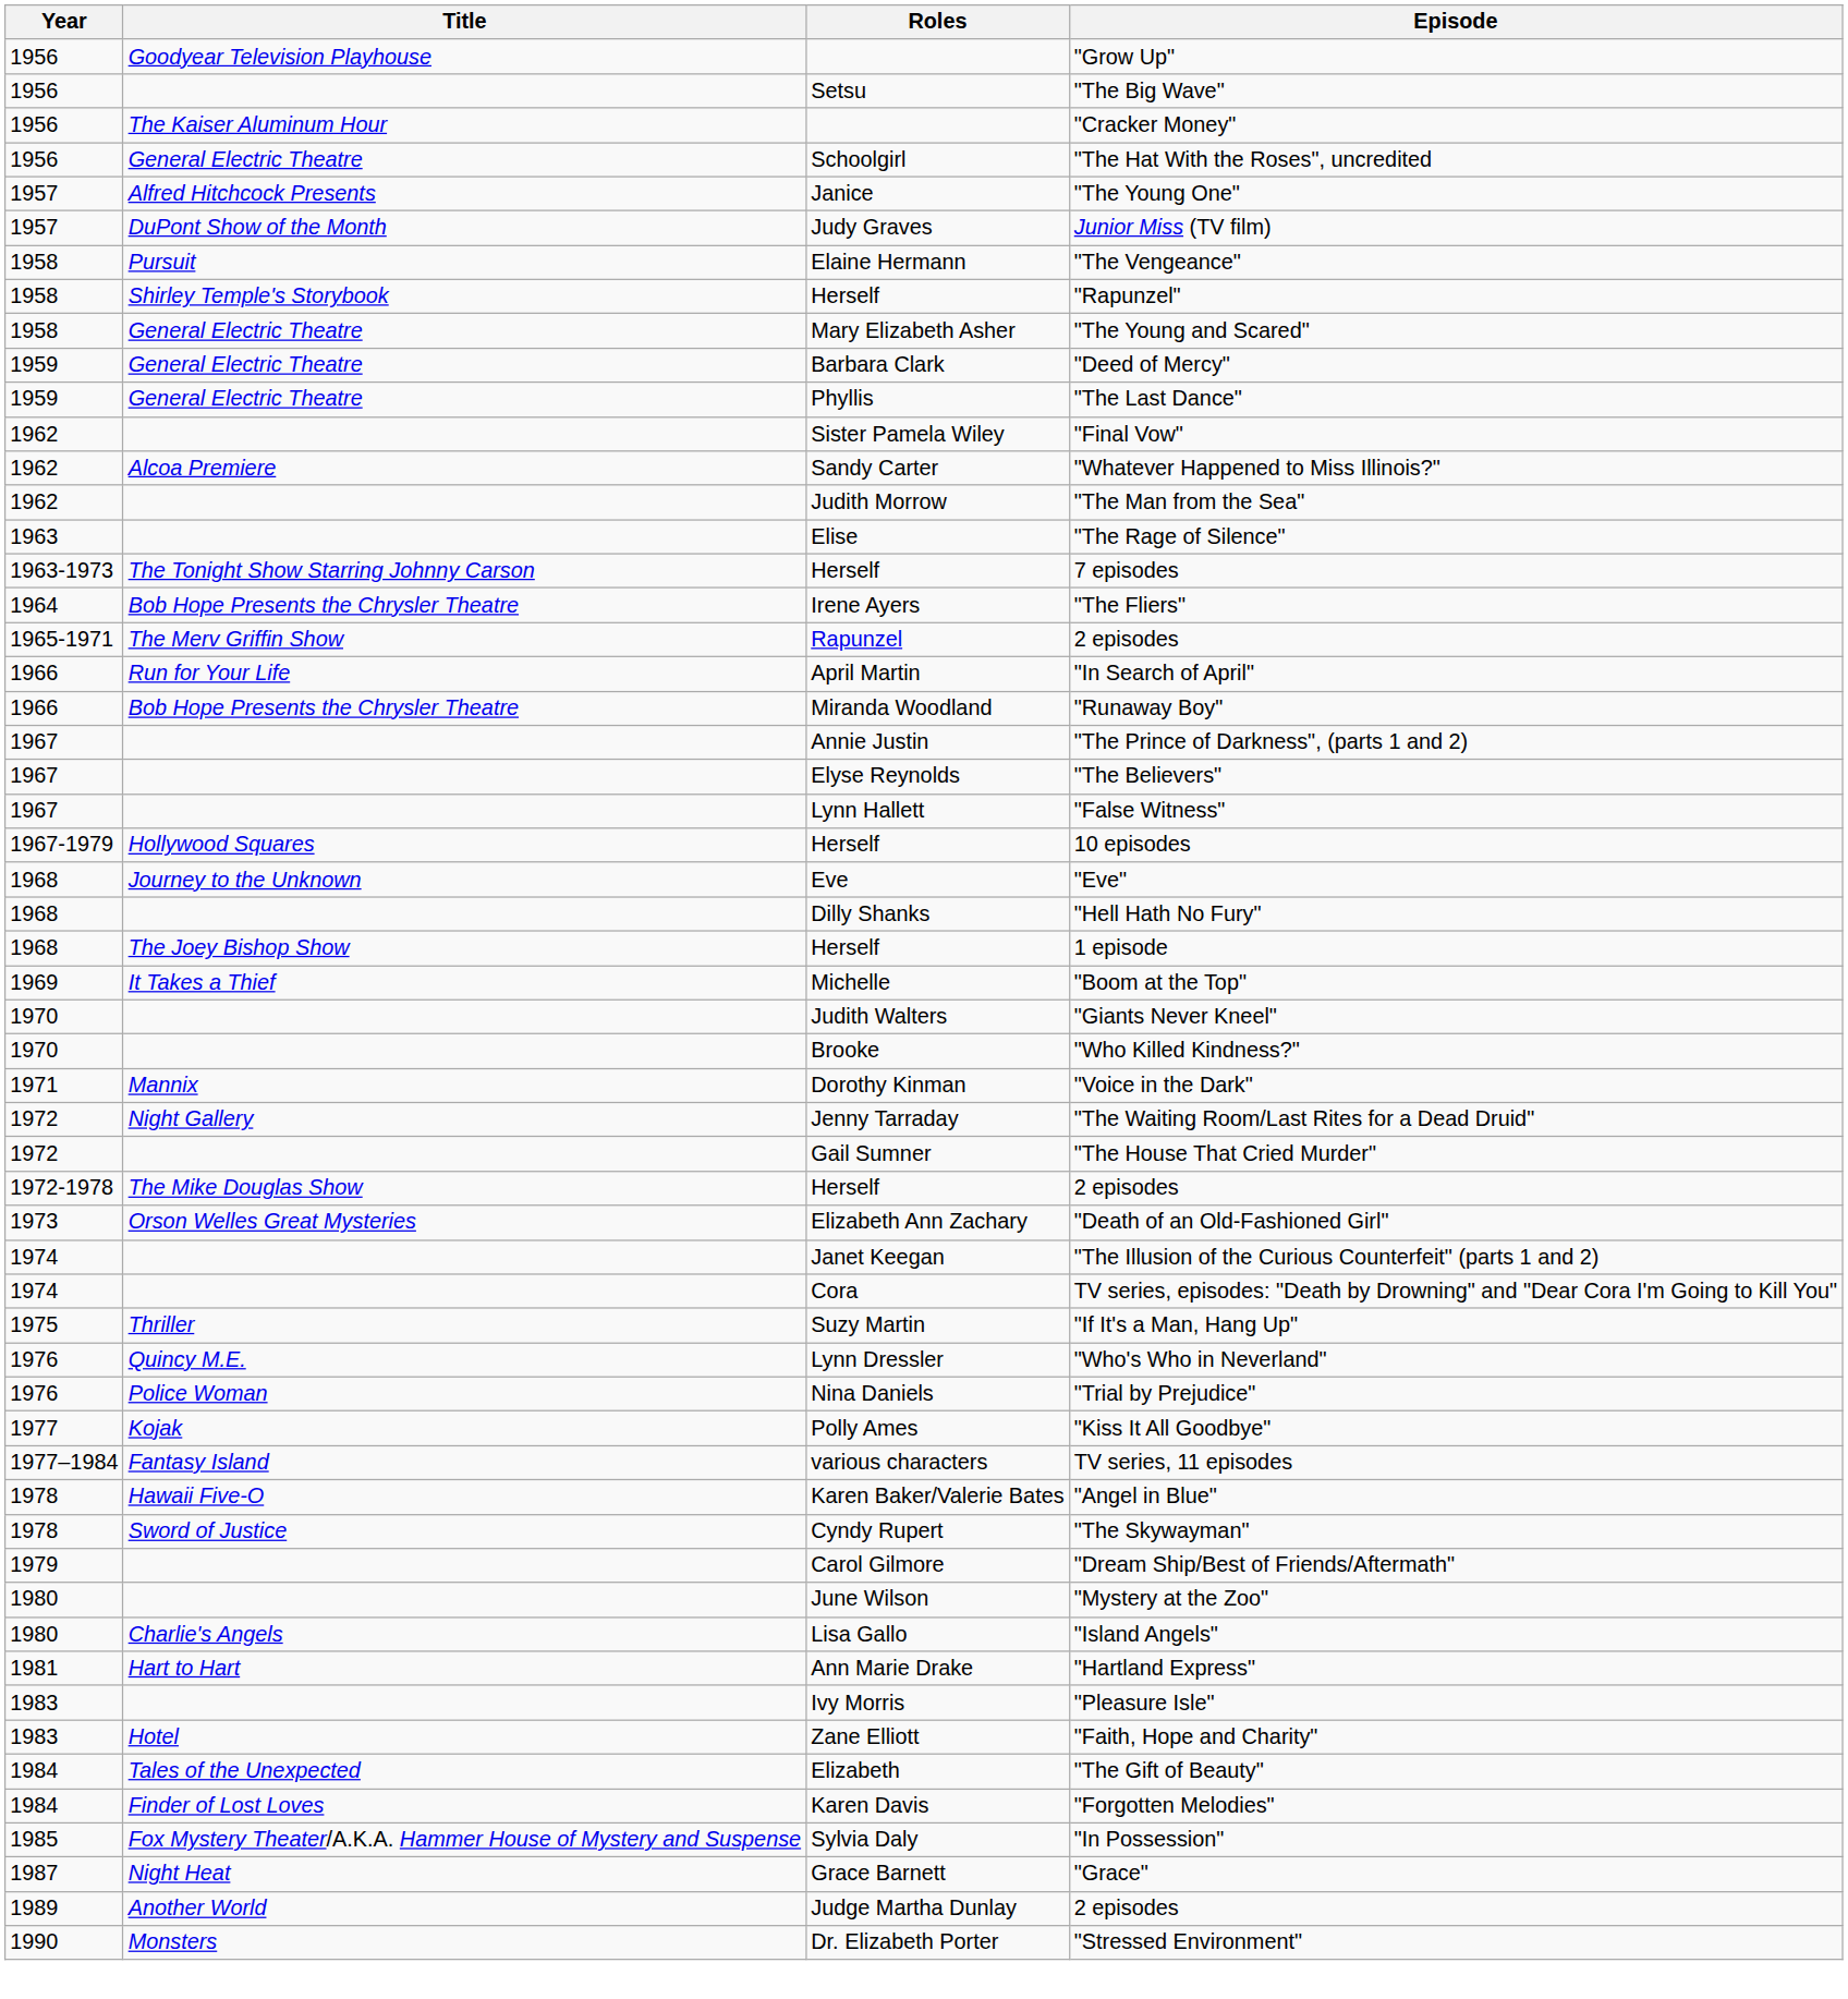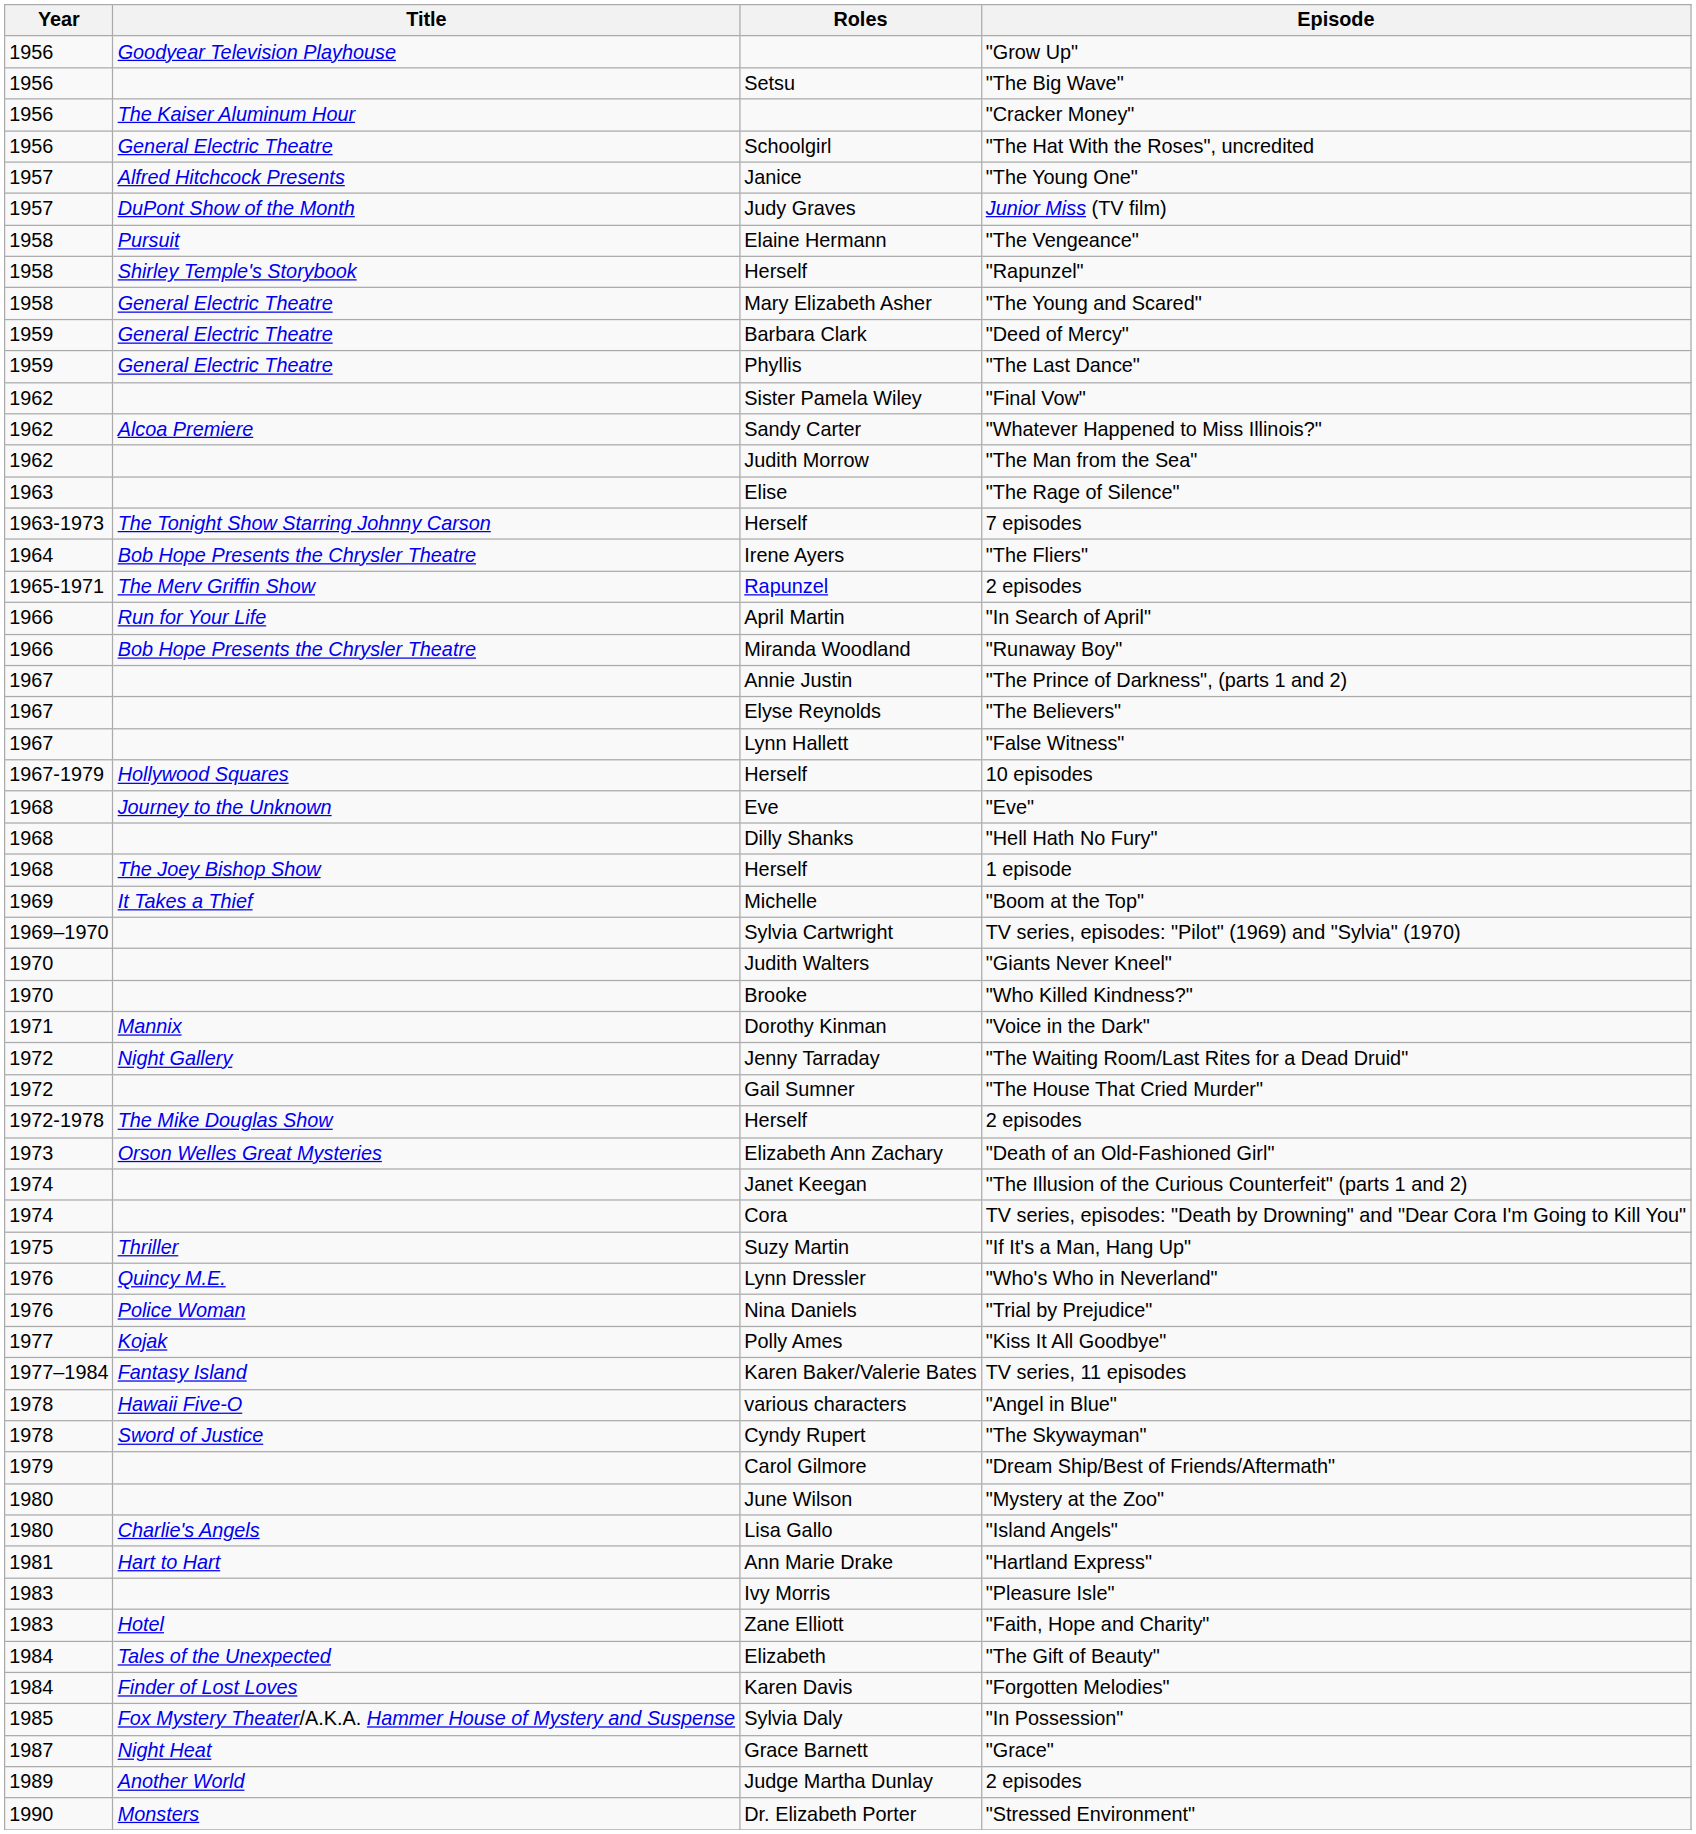+ row: 1969–1970 | Sylvia Cartwright | TV series, episodes: "Pilot" (1969) and "Sylvia" (1970)
TV series, 11 episodes | Roles: various characters -> Karen Baker/Valerie Bates
"Angel in Blue" | Roles: Karen Baker/Valerie Bates -> various characters
